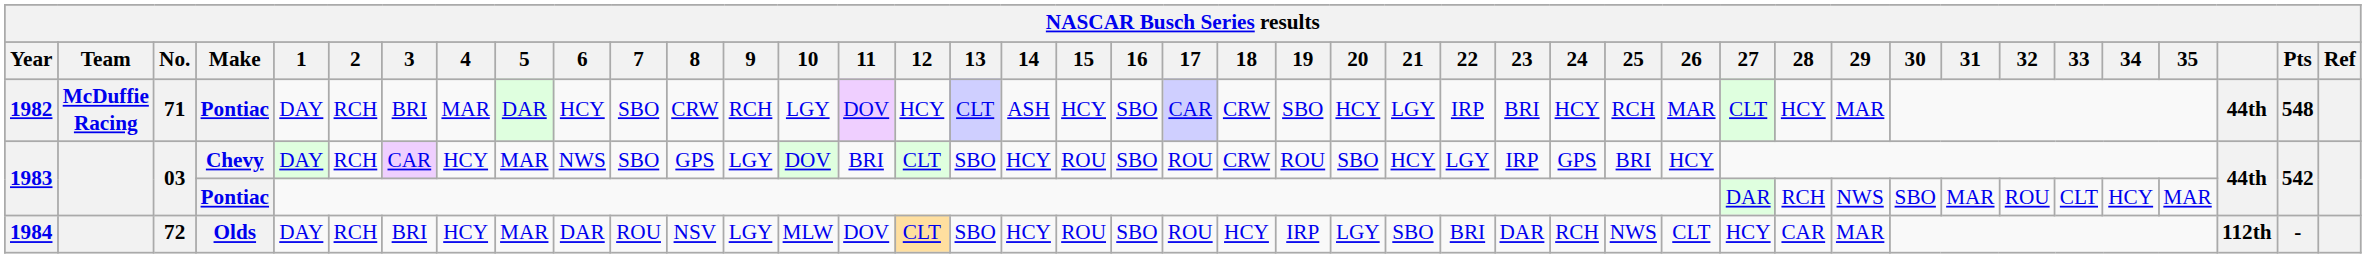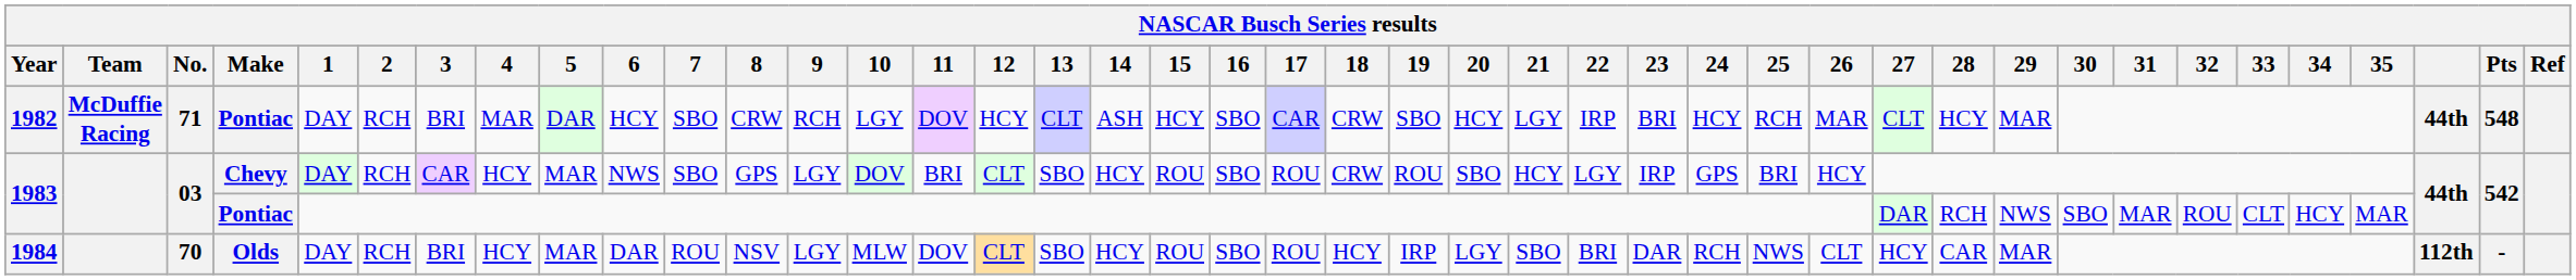1984 | No.: 72 -> 70
